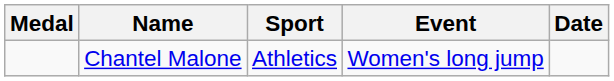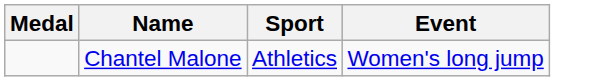- column: Date
